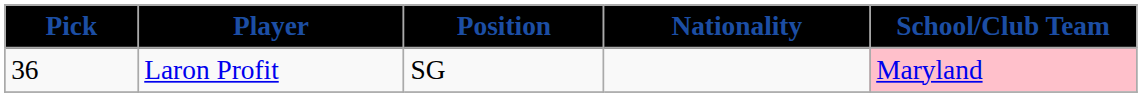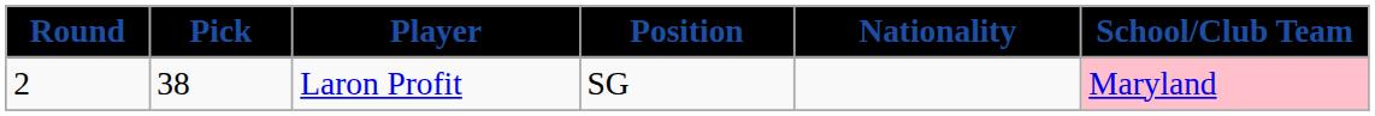+ column: Round | 2
Laron Profit | Pick: 36 -> 38
